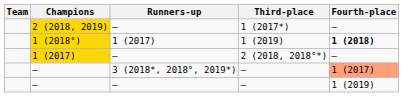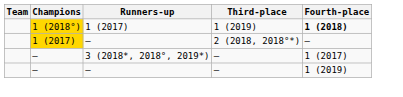- row: 2 (2018, 2019) | – | 1 (2017*) | –
– / 3 (2018*, 2018°, 2019*) | Fourth-place: lightsalmon background -> no background
